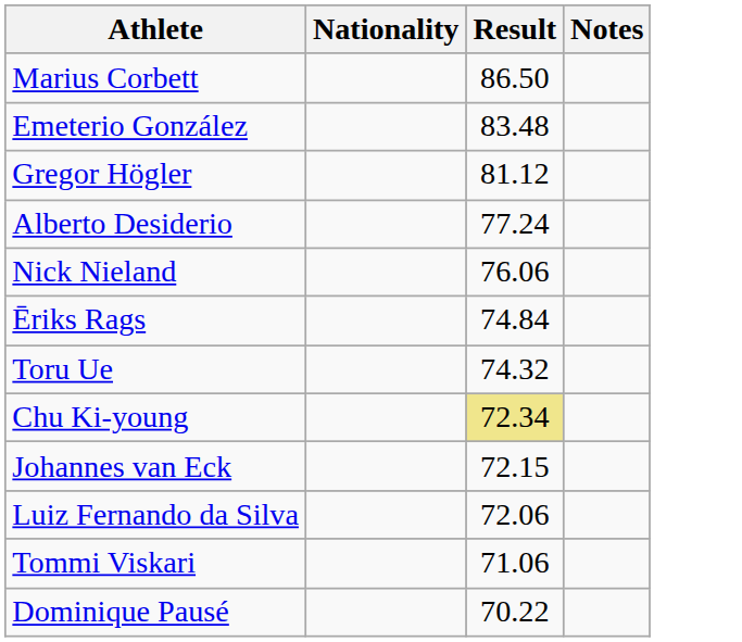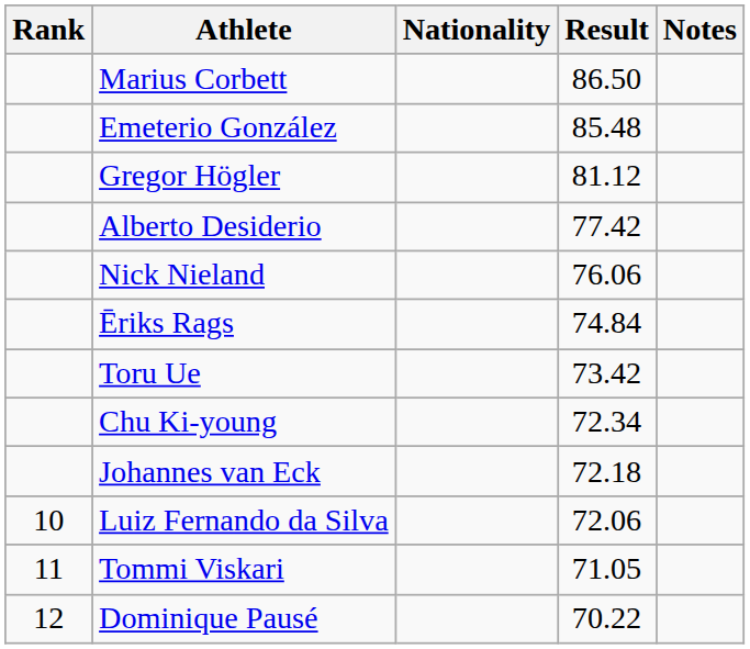+ column: Rank | 10 | 11 | 12
Emeterio González | Result: 83.48 -> 85.48
Alberto Desiderio | Result: 77.24 -> 77.42
Toru Ue | Result: 74.32 -> 73.42
Chu Ki-young | Result: khaki background -> no background
Johannes van Eck | Result: 72.15 -> 72.18
Tommi Viskari | Result: 71.06 -> 71.05
